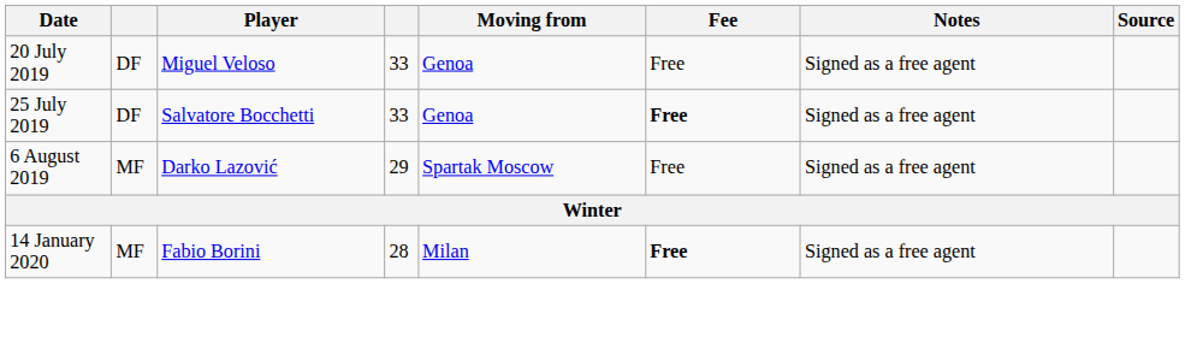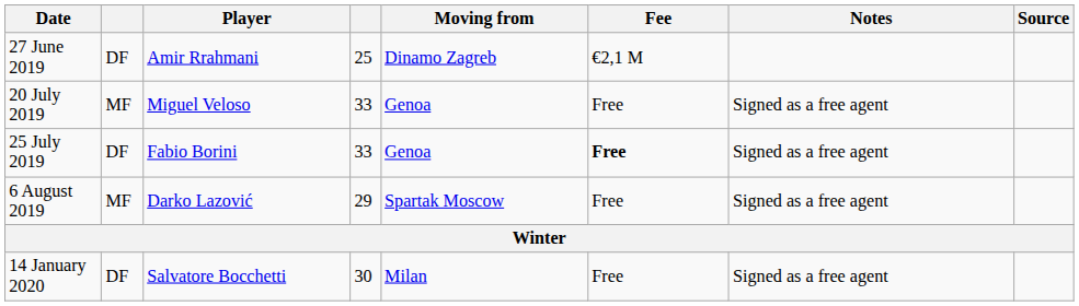+ row: 27 June 2019 | DF | Amir Rrahmani | 25 | Dinamo Zagreb | €2,1 M
20 July 2019 | column 2: DF -> MF
25 July 2019 | Player: Salvatore Bocchetti -> Fabio Borini
14 January 2020 | column 2: MF -> DF
14 January 2020 | Player: Fabio Borini -> Salvatore Bocchetti
14 January 2020 | column 4: 28 -> 30
14 January 2020 | Fee: bold -> normal
